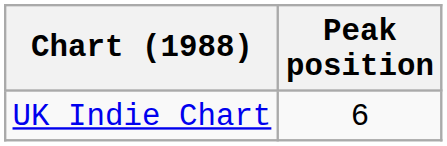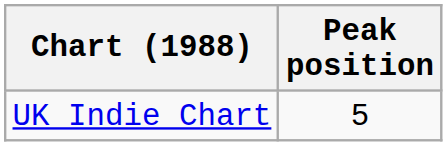UK Indie Chart | Peak position: 6 -> 5
